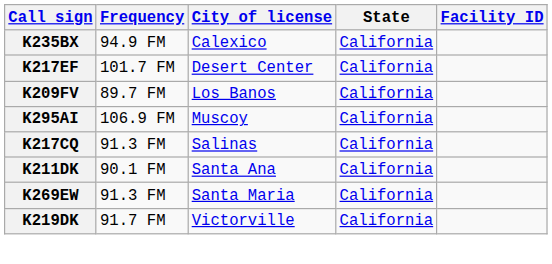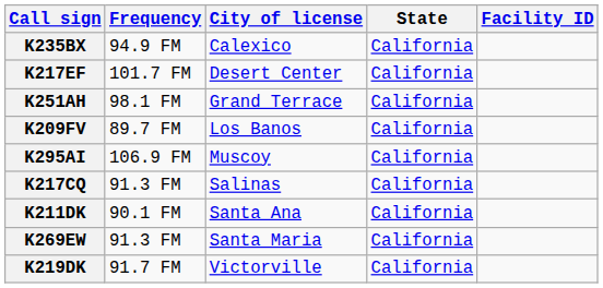+ row: K251AH | 98.1 FM | Grand Terrace | California
